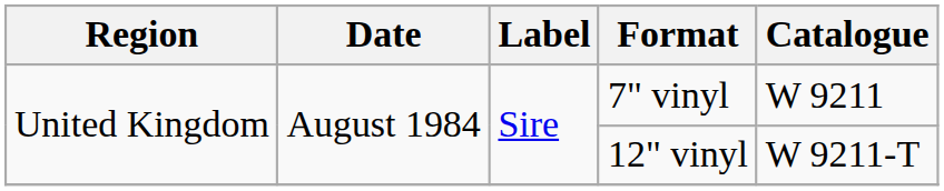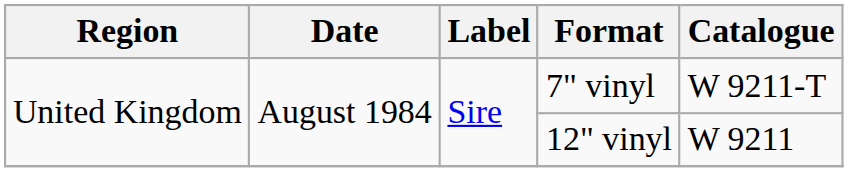7" vinyl | Catalogue: W 9211 -> W 9211-T
12" vinyl | Catalogue: W 9211-T -> W 9211
